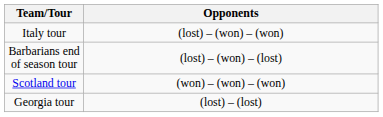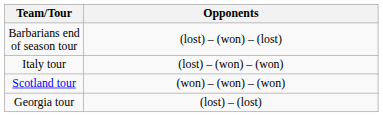rows swapped: Barbarians end of season tour <-> Italy tour
